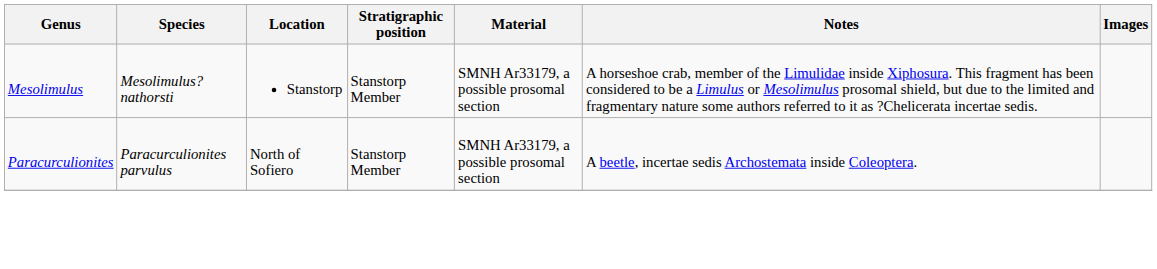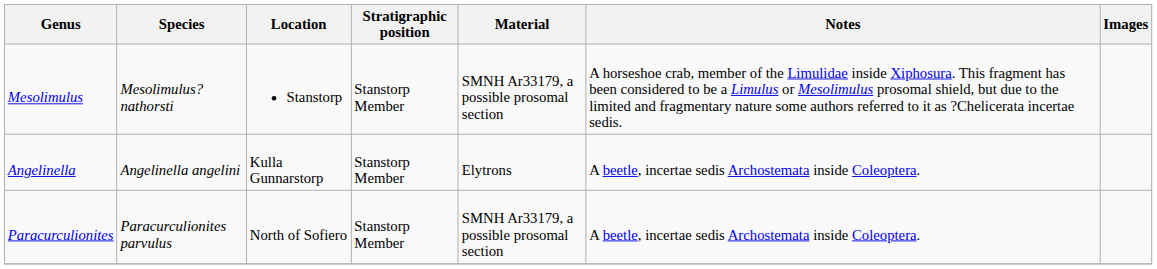+ row: Angelinella | Angelinella angelini | Kulla Gunnarstorp | Stanstorp Member | Elytrons | A beetle, incertae sedis Archostemata inside Coleoptera.
